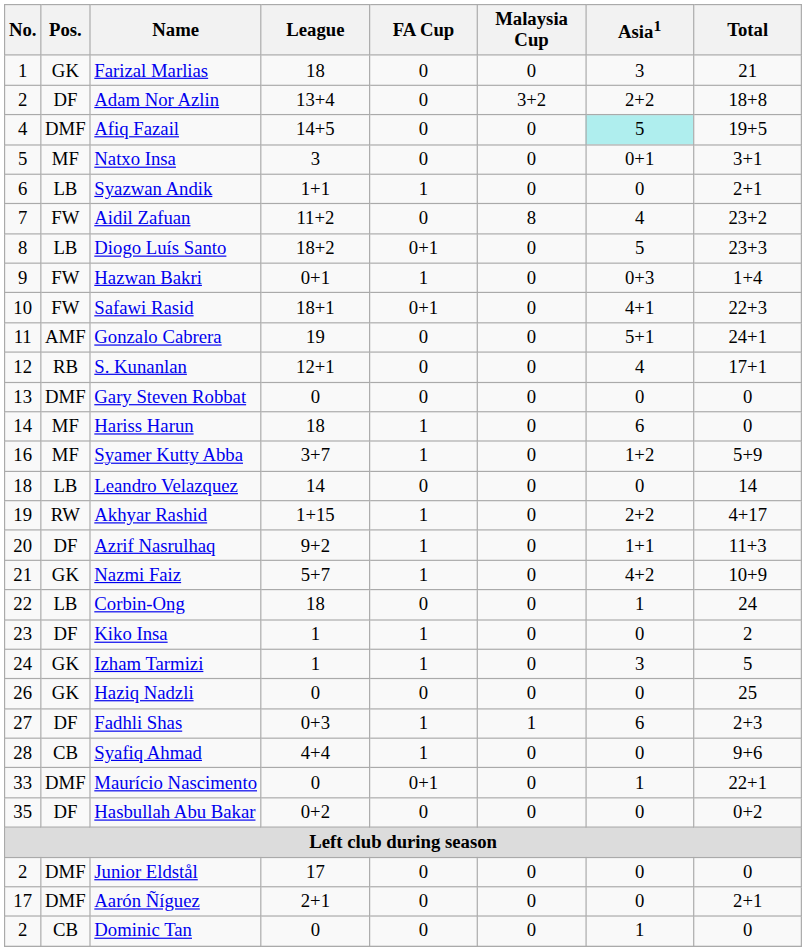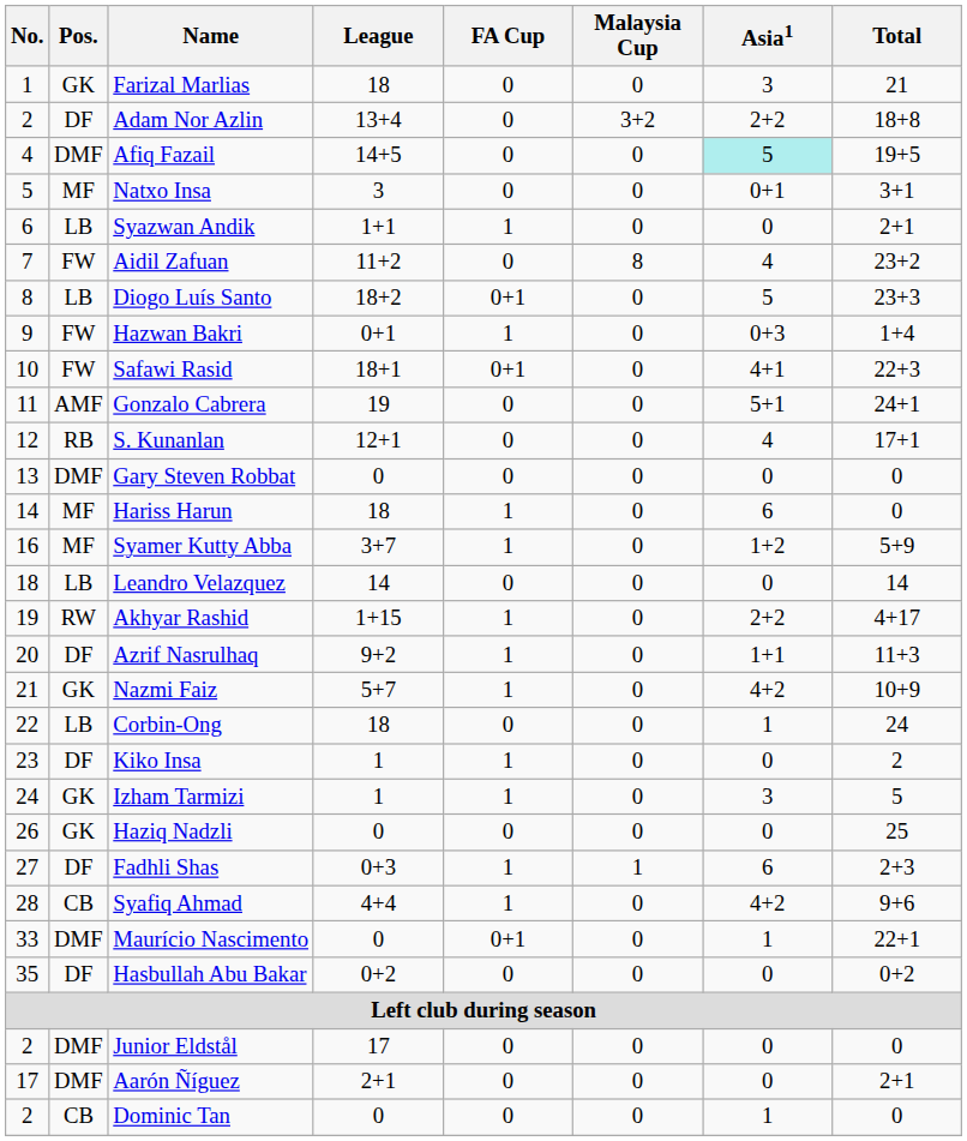Syafiq Ahmad | Asia1: 0 -> 4+2
